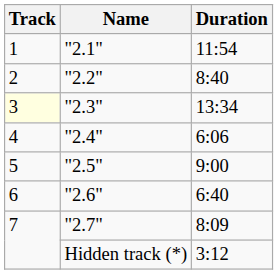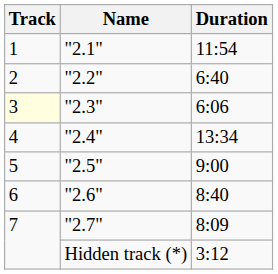"2.2" | Duration: 8:40 -> 6:40
"2.3" | Duration: 13:34 -> 6:06
"2.4" | Duration: 6:06 -> 13:34
"2.6" | Duration: 6:40 -> 8:40
